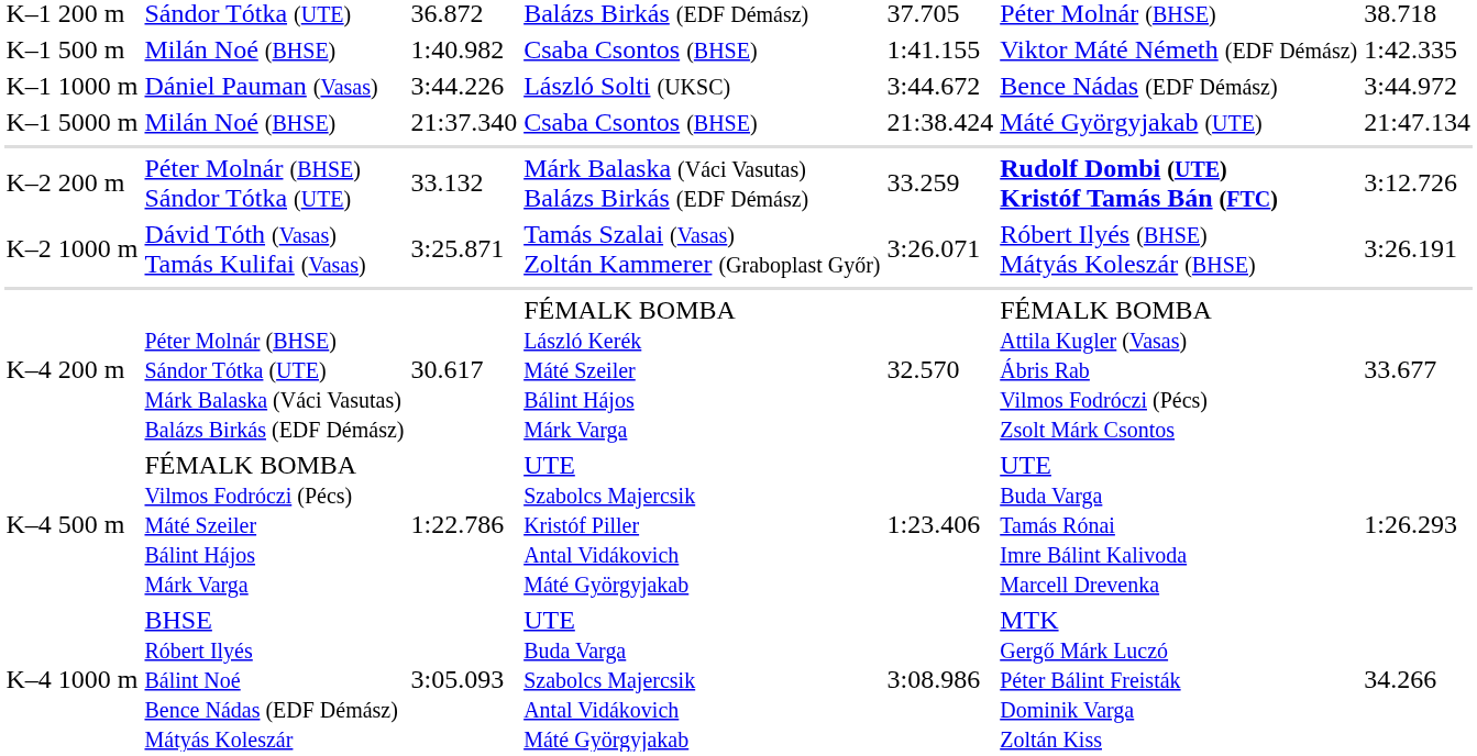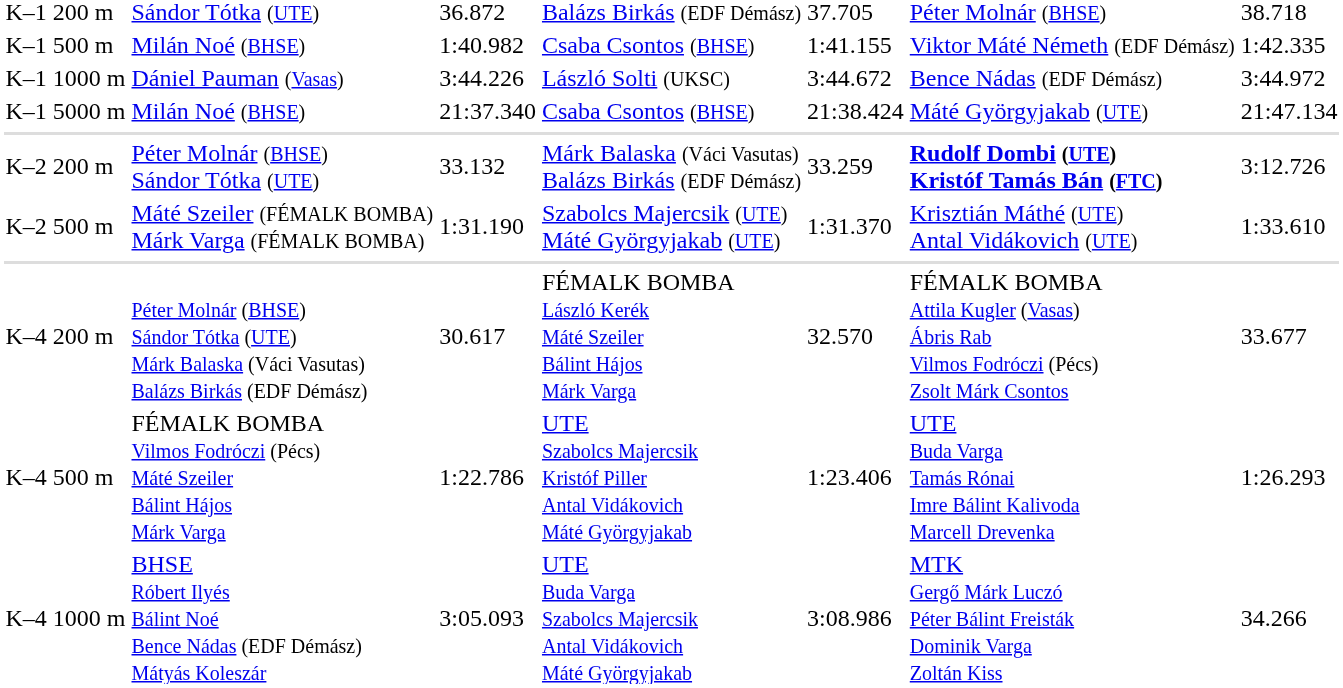+ row: K–2 500 m | Máté Szeiler (FÉMALK BOMBA) Márk Varga (FÉMALK BOMBA) | 1:31.190 | Szabolcs Majercsik (UTE) Máté Györgyjakab (UTE) | 1:31.370 | Krisztián Máthé (UTE) Antal Vidákovich (UTE) | 1:33.610
- row: K–2 1000 m | Dávid Tóth (Vasas) Tamás Kulifai (Vasas) | 3:25.871 | Tamás Szalai (Vasas) Zoltán Kammerer (Graboplast Győr) | 3:26.071 | Róbert Ilyés (BHSE) Mátyás Koleszár (BHSE) | 3:26.191
